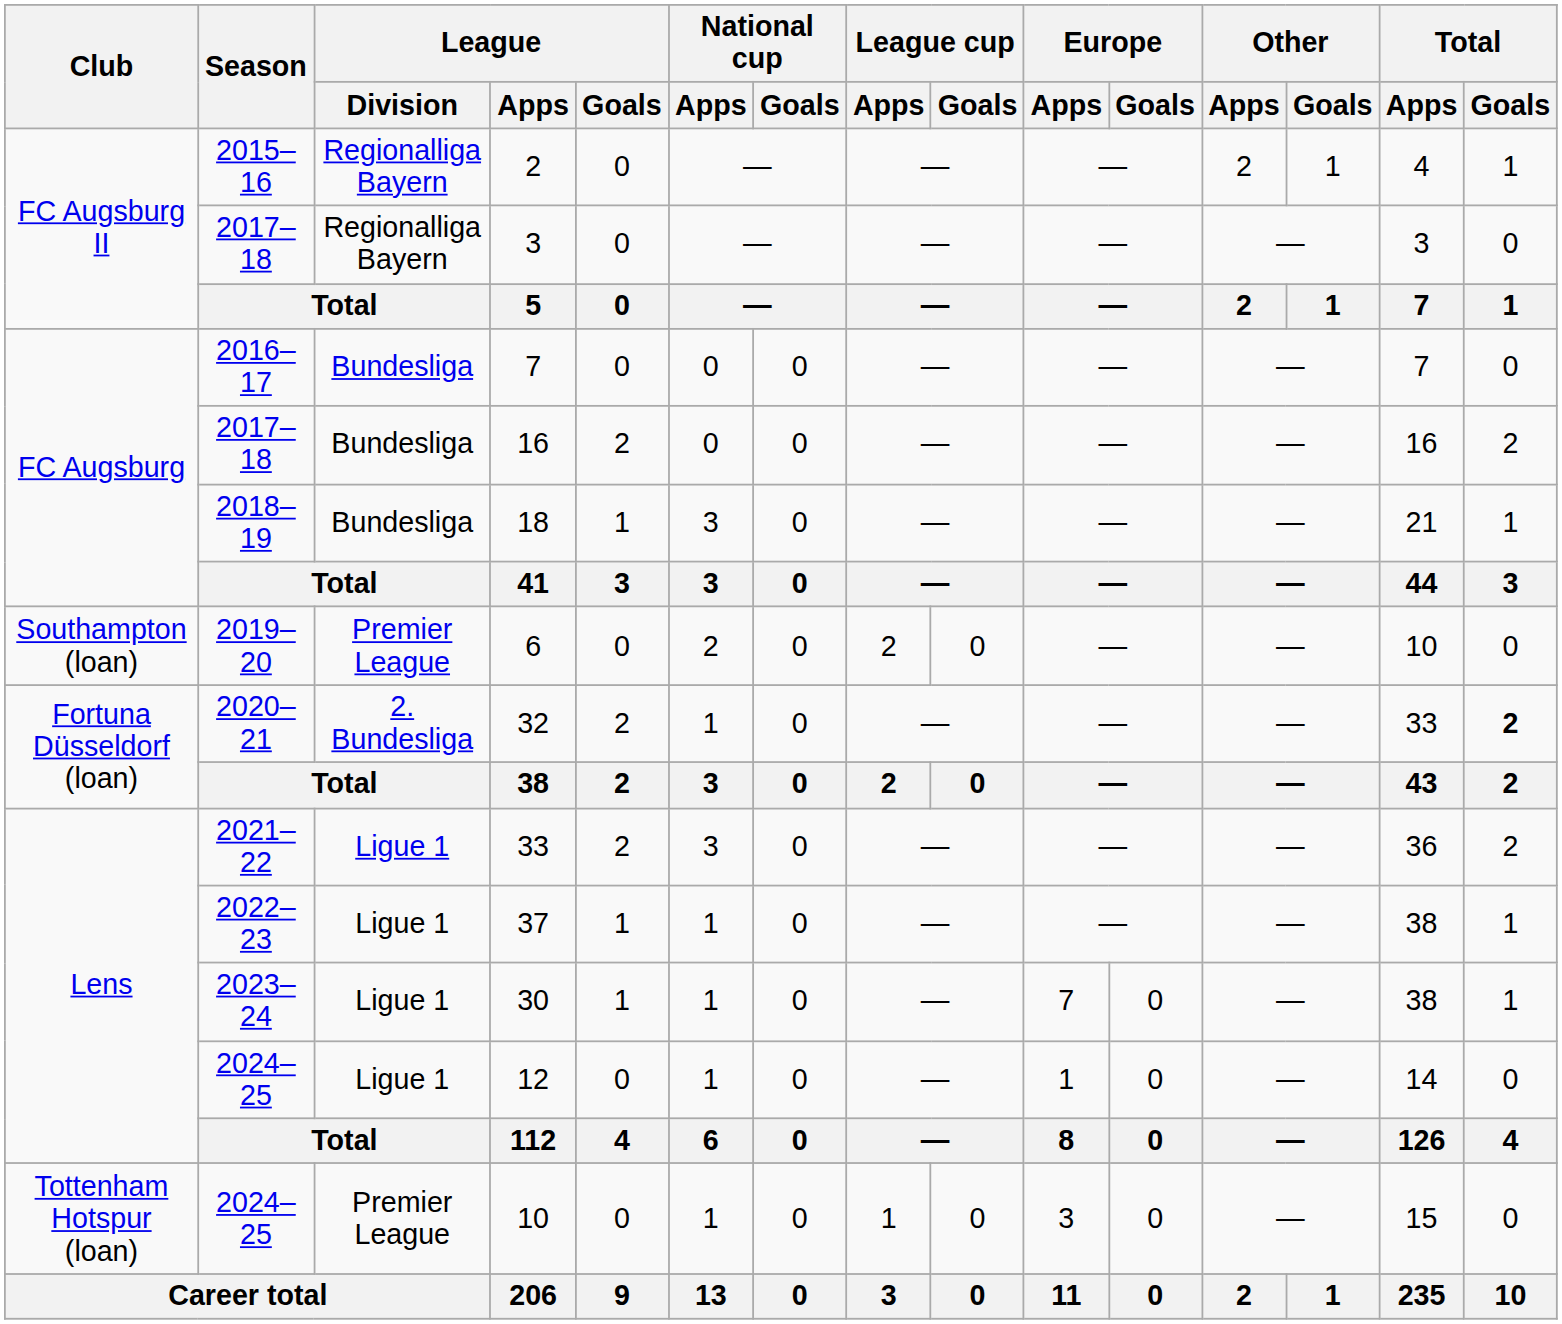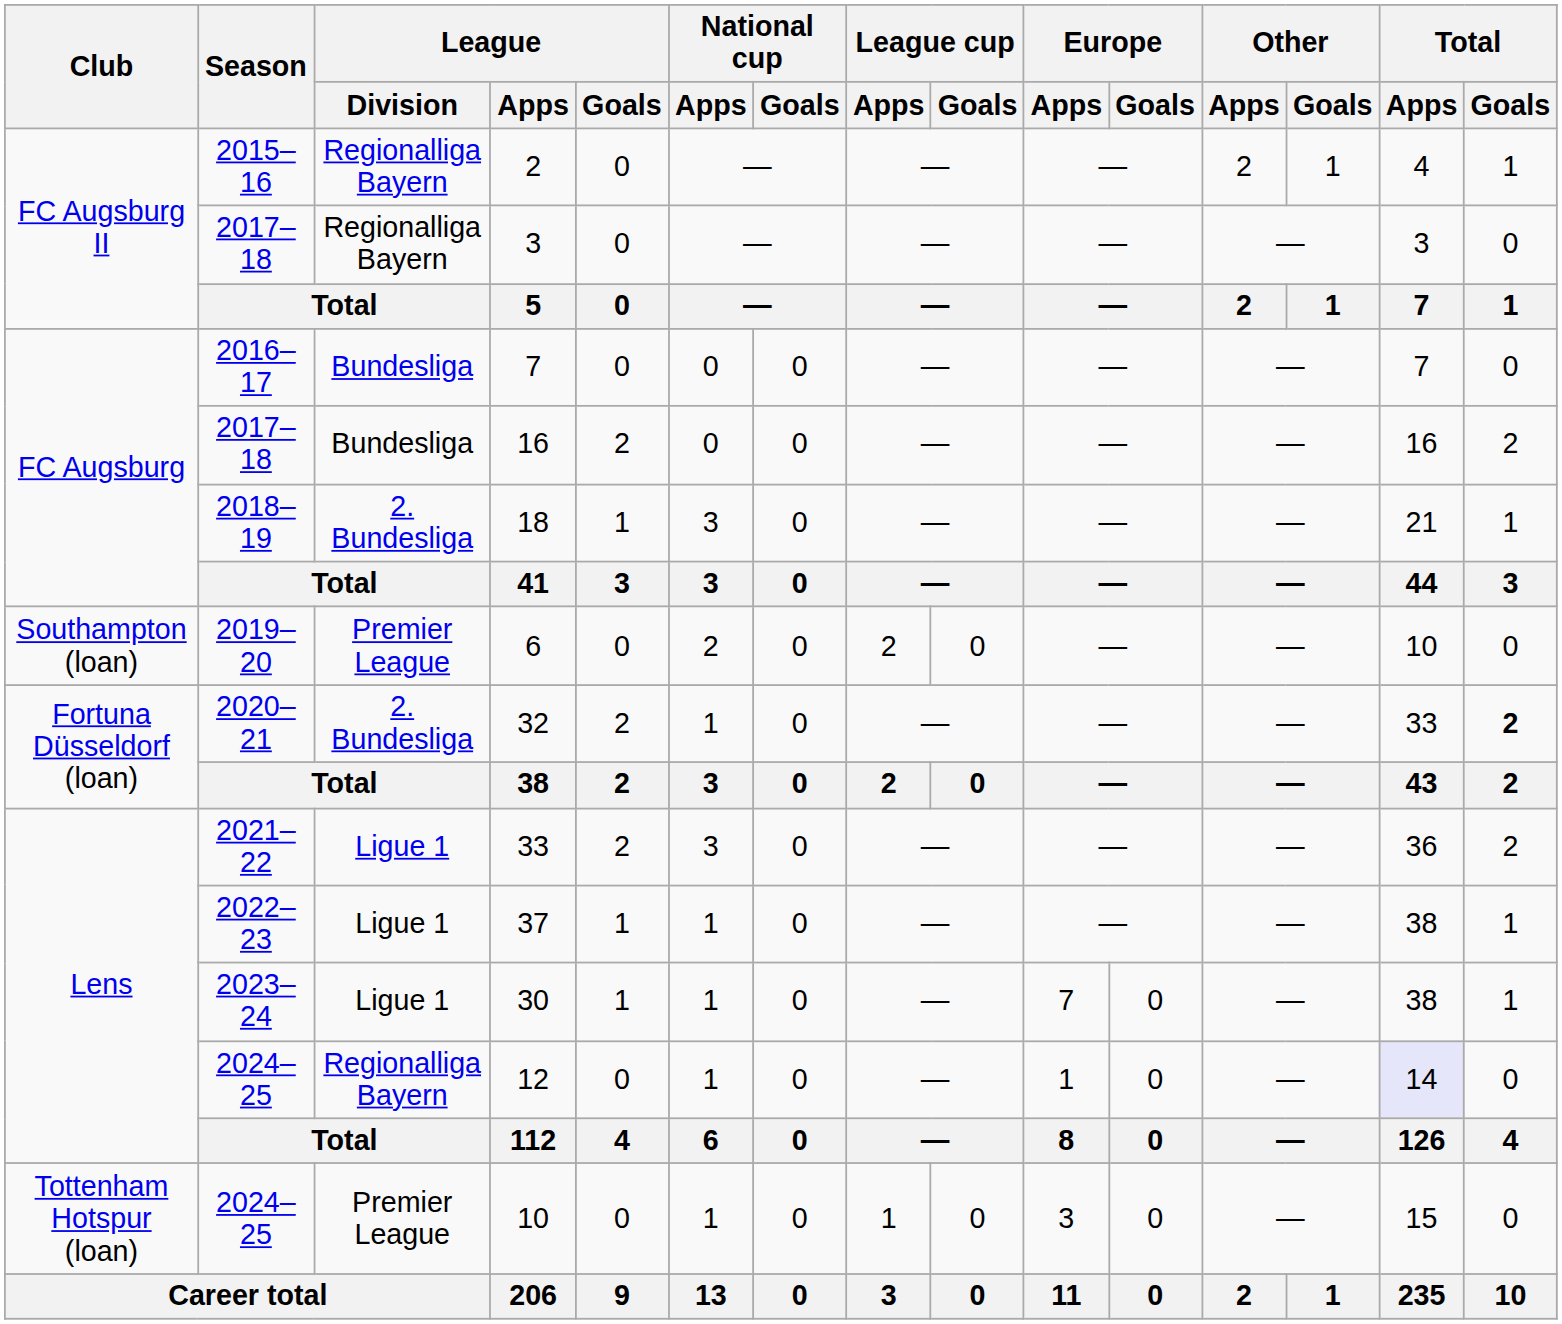18 | League / Division: Bundesliga -> 2. Bundesliga
12 | League / Division: Ligue 1 -> Regionalliga Bayern
12 | Total / Apps: no background -> lavender background
